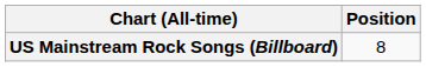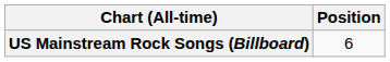US Mainstream Rock Songs (Billboard) | Position: 8 -> 6
